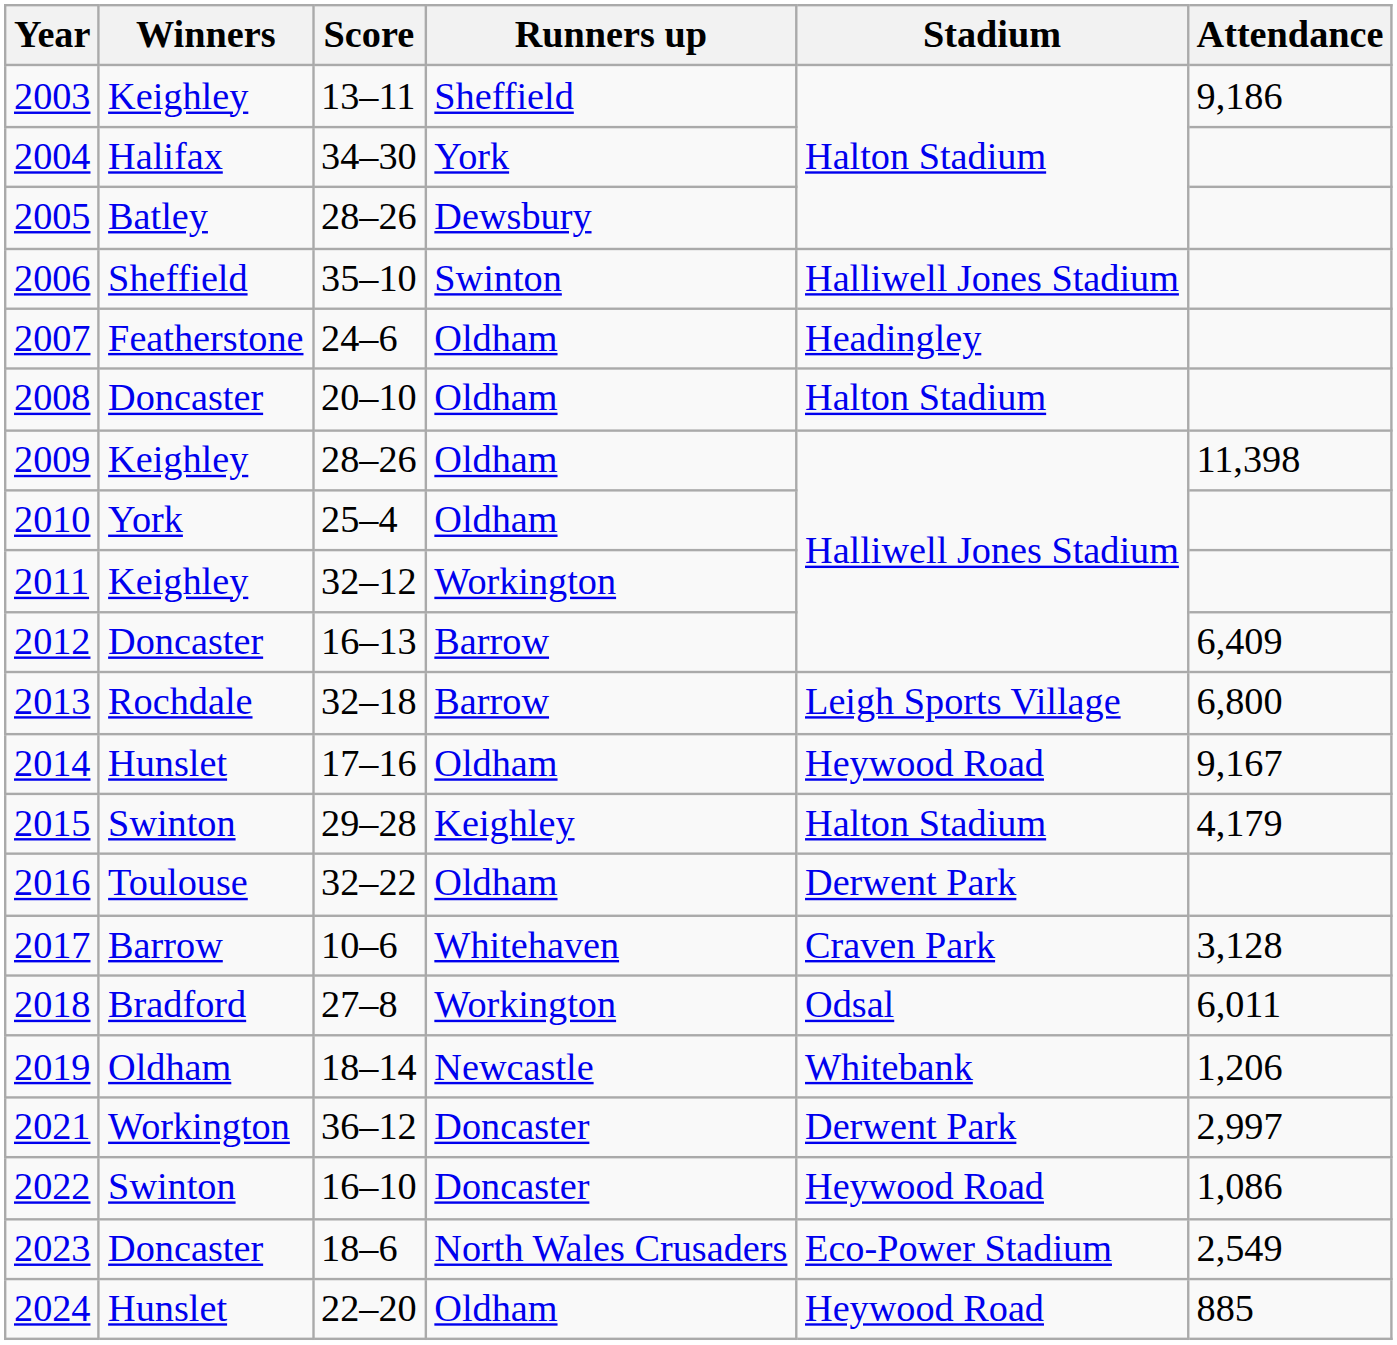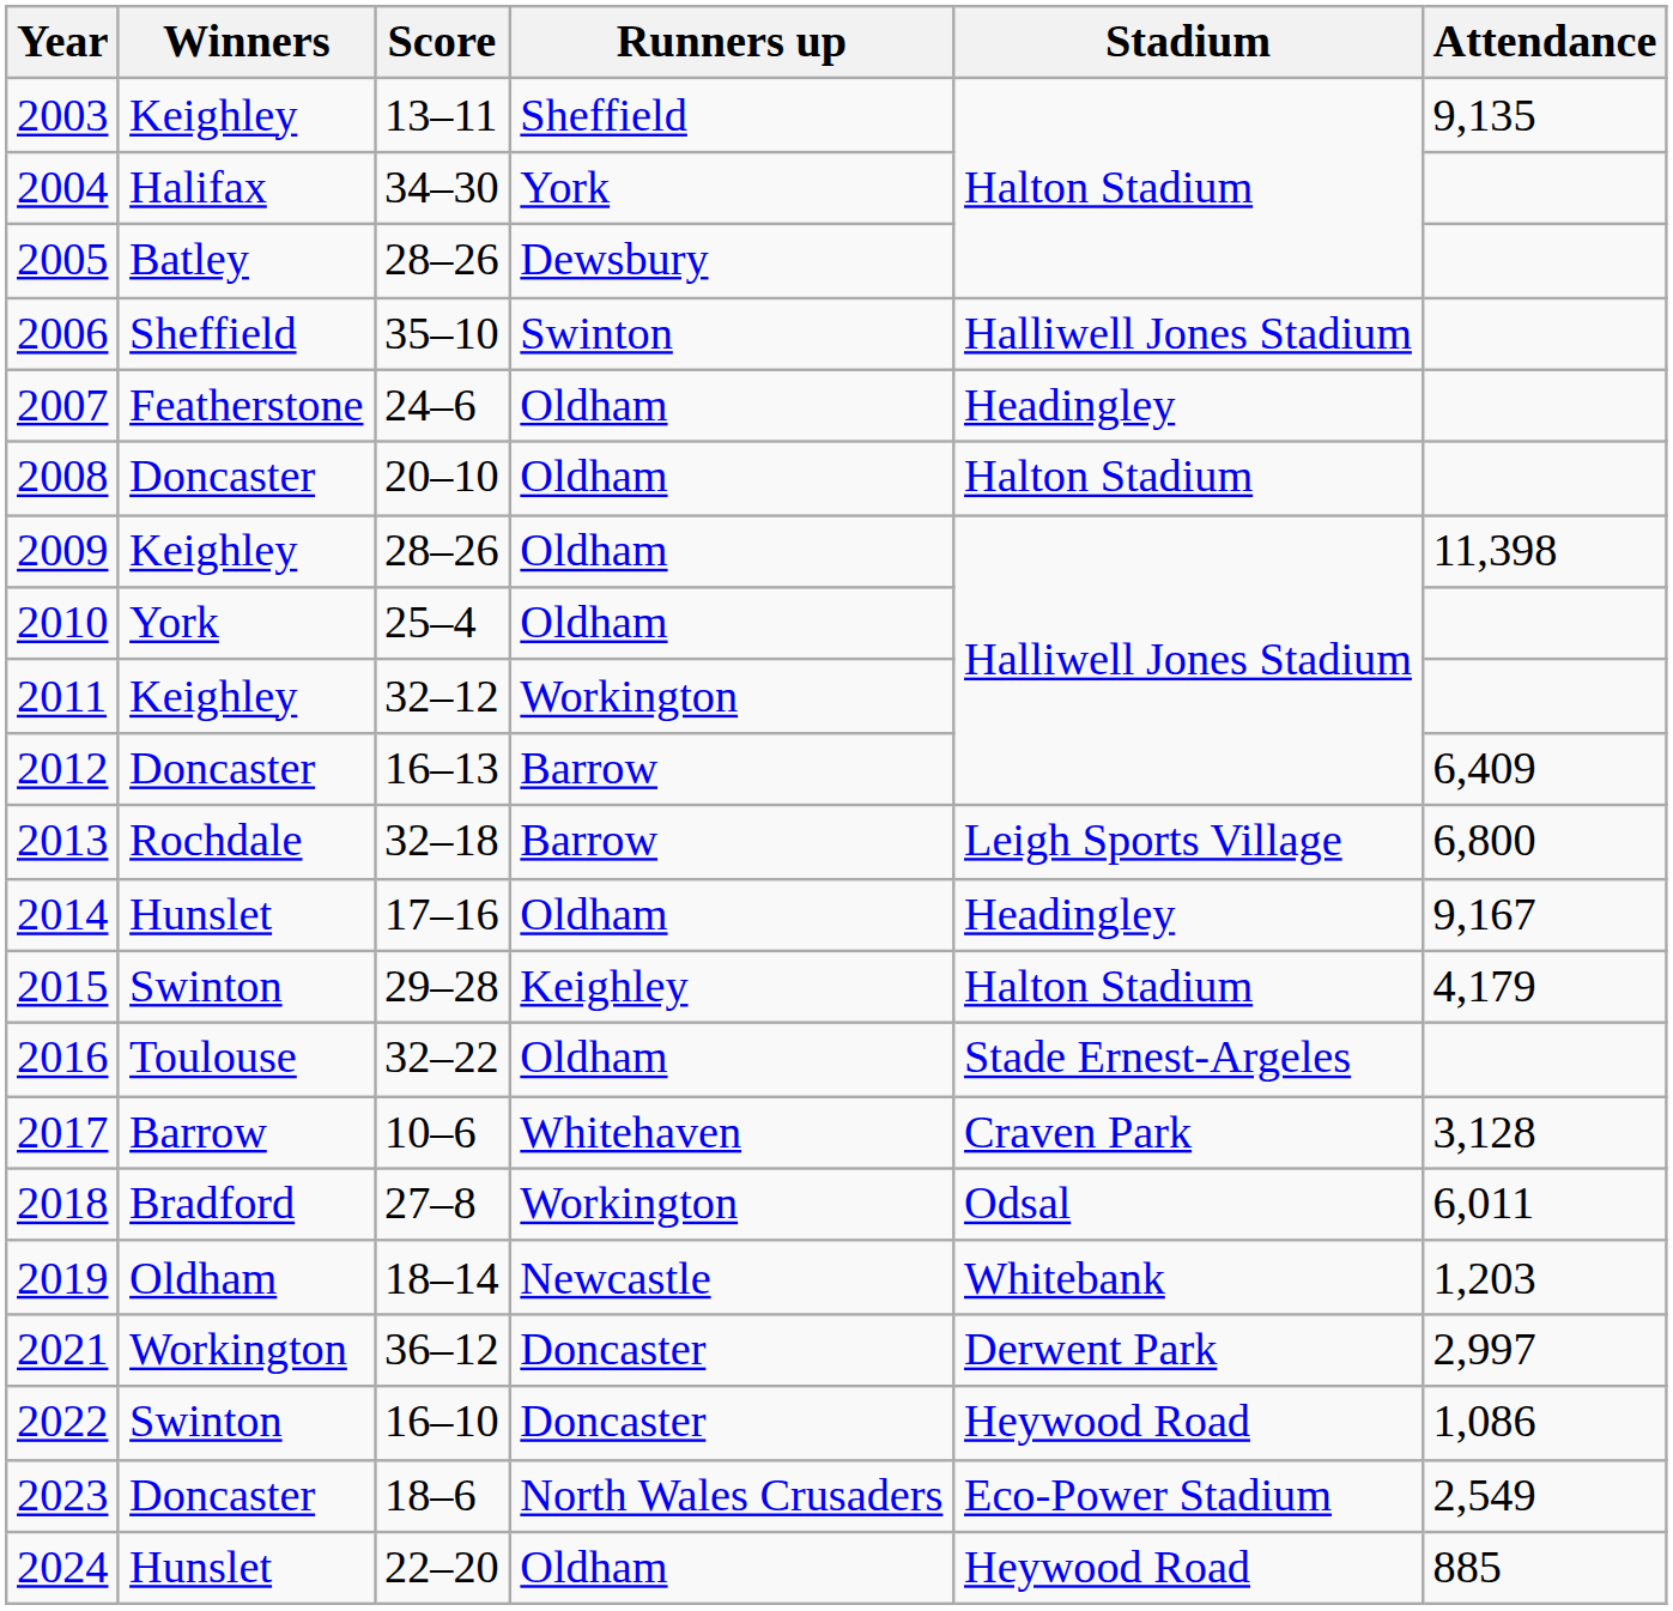2003 | Attendance: 9,186 -> 9,135
2014 | Stadium: Heywood Road -> Headingley
2016 | Stadium: Derwent Park -> Stade Ernest-Argeles
2019 | Attendance: 1,206 -> 1,203
